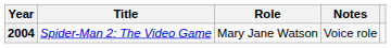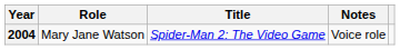columns swapped: Title <-> Role
